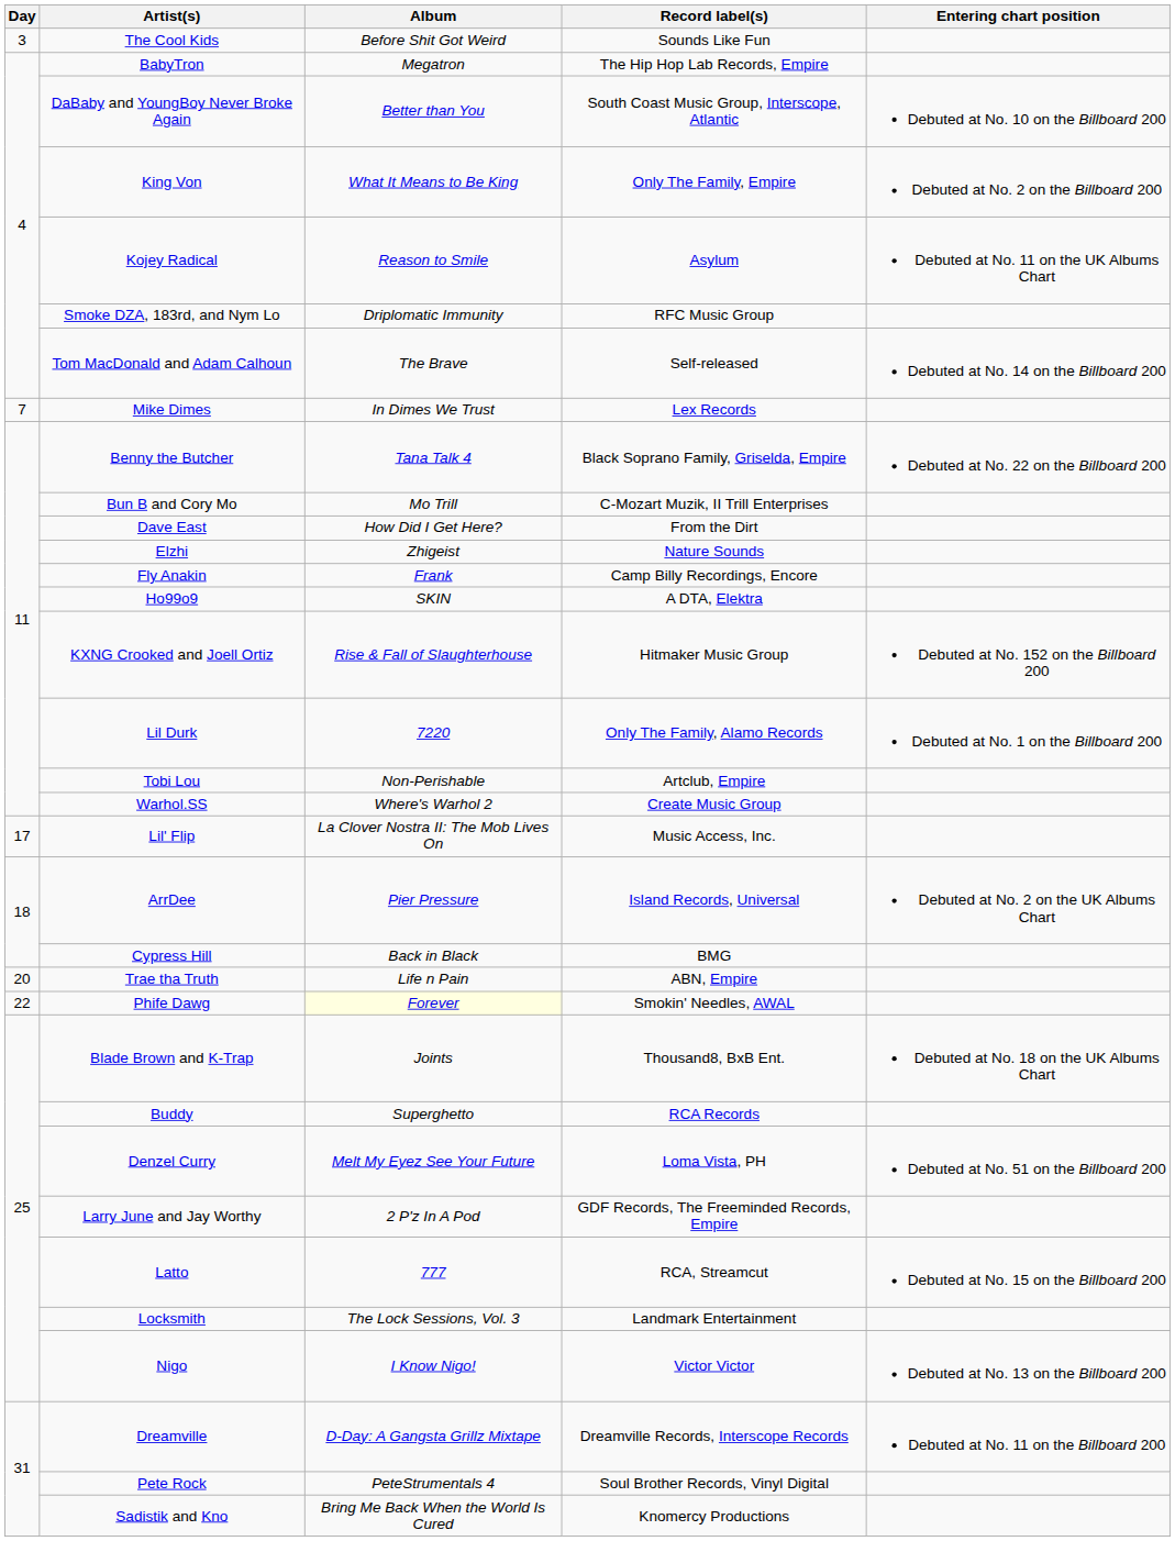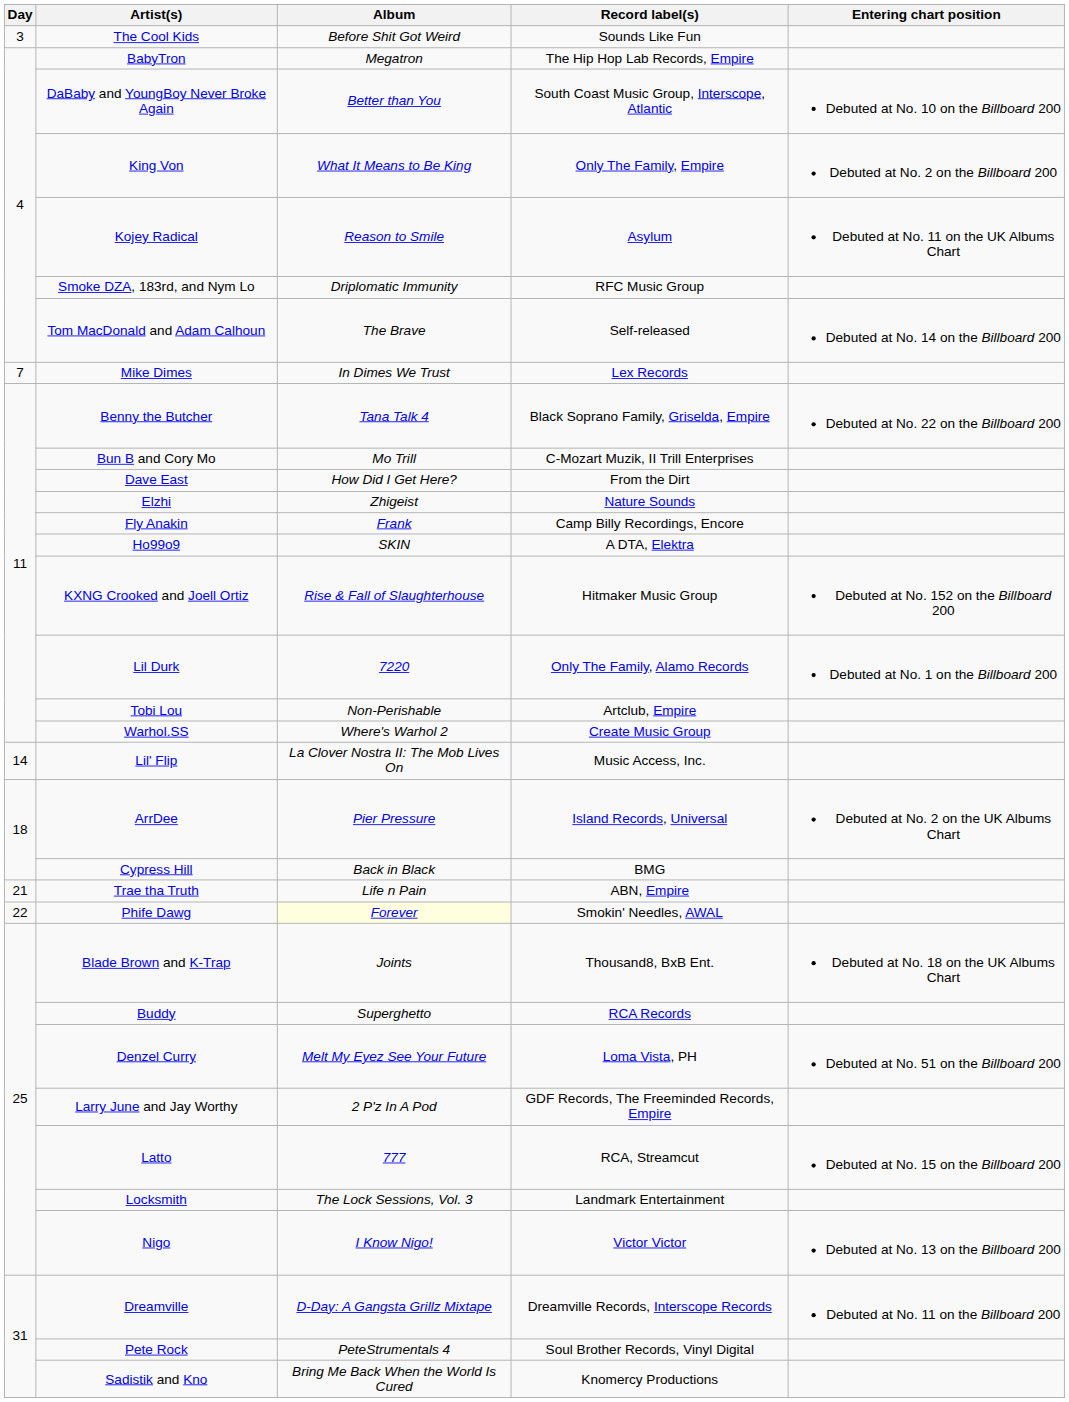Lil' Flip | Day: 17 -> 14
Trae tha Truth | Day: 20 -> 21
